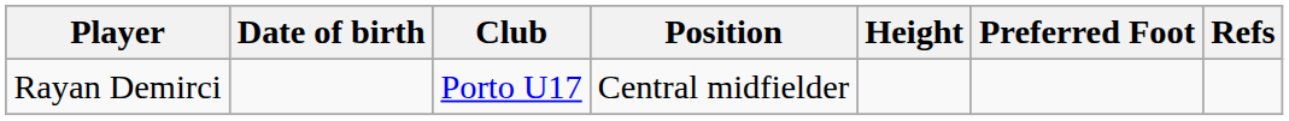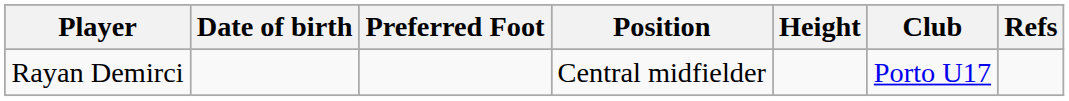columns swapped: Club <-> Preferred Foot
